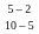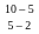rows swapped: 10 – 5 <-> 5 – 2
